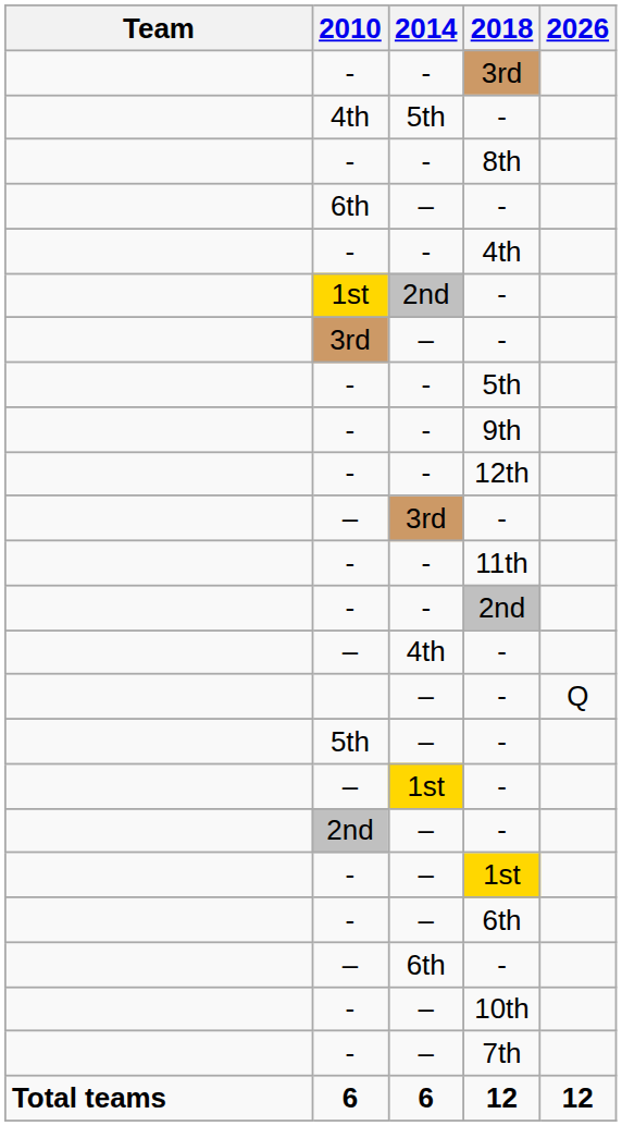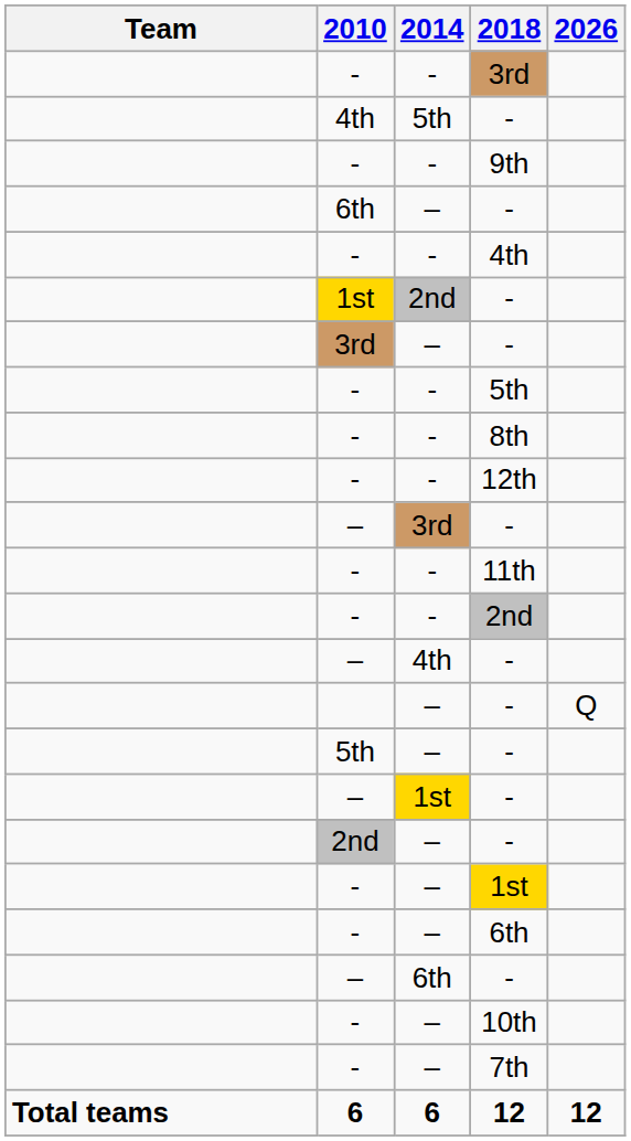rows swapped: 9th <-> 8th
